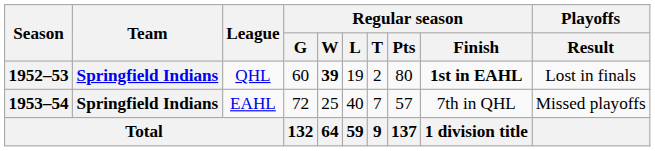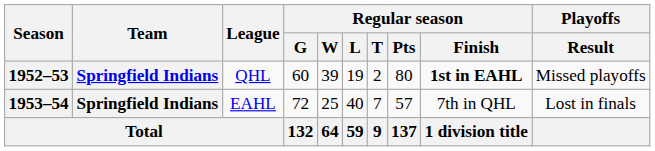1952–53 | Regular season / W: bold -> normal
1952–53 | Playoffs / Result: Lost in finals -> Missed playoffs
1953–54 | Playoffs / Result: Missed playoffs -> Lost in finals
